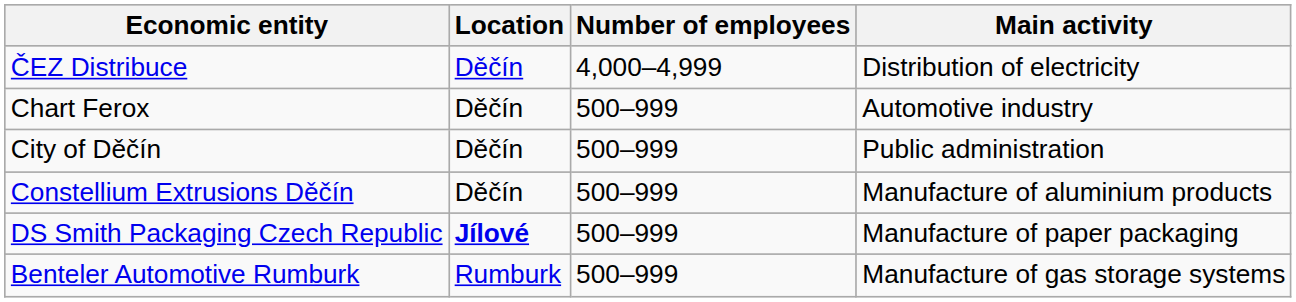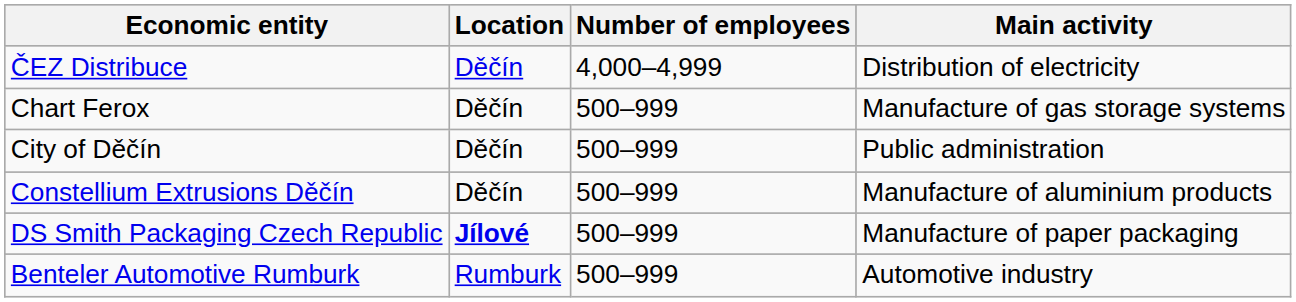Chart Ferox | Main activity: Automotive industry -> Manufacture of gas storage systems
Benteler Automotive Rumburk | Main activity: Manufacture of gas storage systems -> Automotive industry
